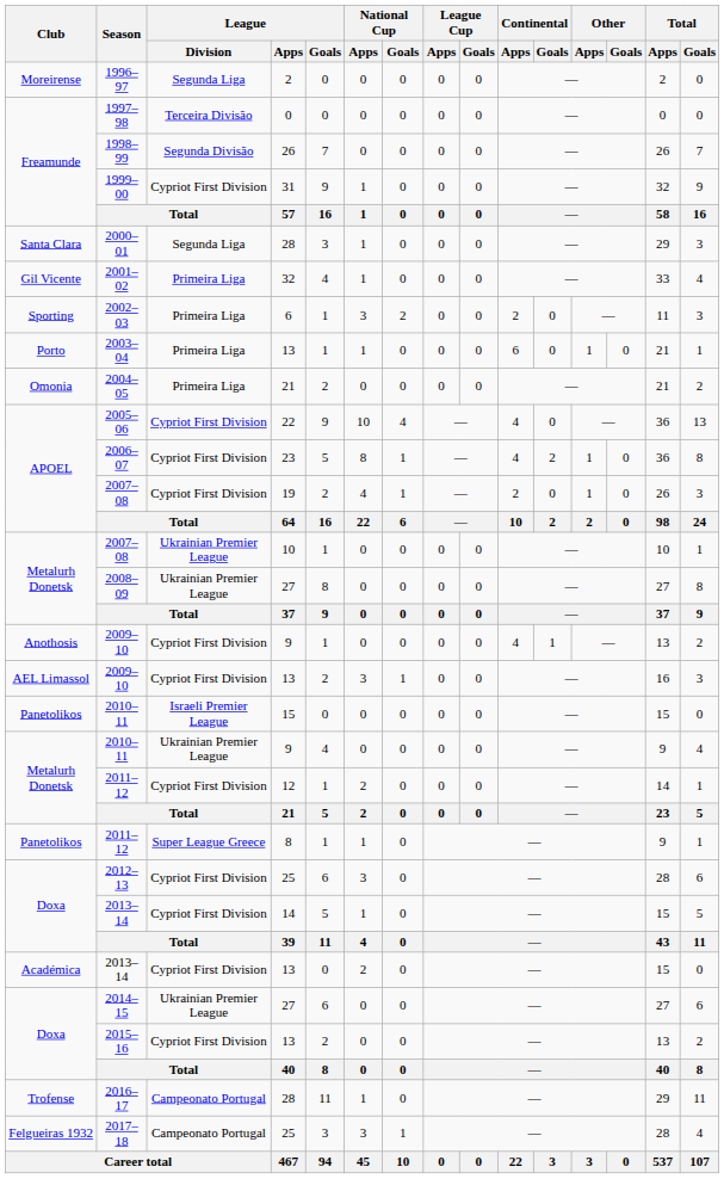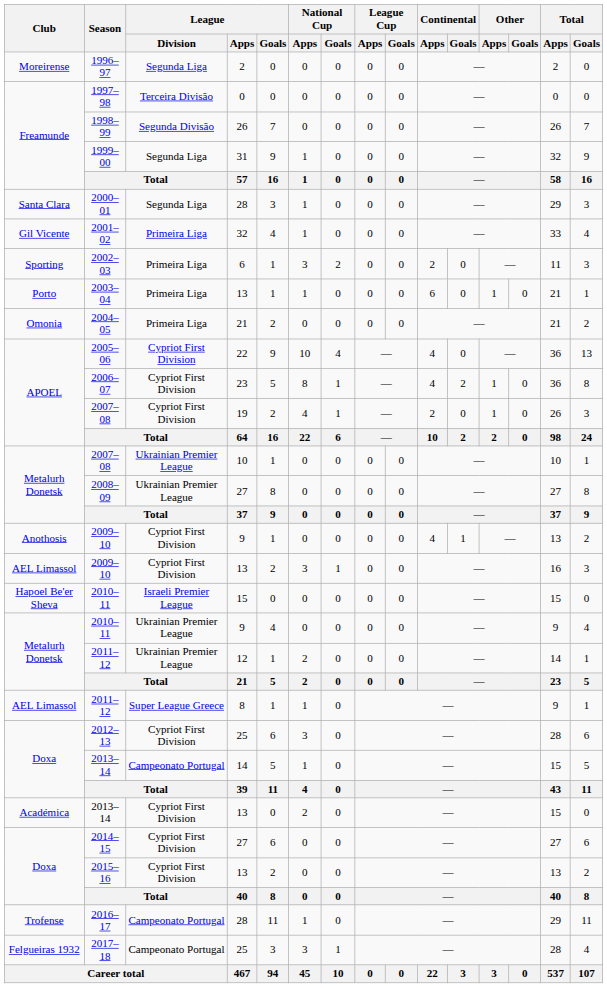1999–00 | League / Division: Cypriot First Division -> Segunda Liga
2010–11 / 15 | Club: Panetolikos -> Hapoel Be'er Sheva
2011–12 / 12 | League / Division: Cypriot First Division -> Ukrainian Premier League
2011–12 / 8 | Club: Panetolikos -> AEL Limassol
2013–14 / 14 | League / Division: Cypriot First Division -> Campeonato Portugal
2014–15 | League / Division: Ukrainian Premier League -> Cypriot First Division
